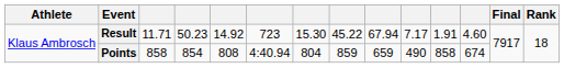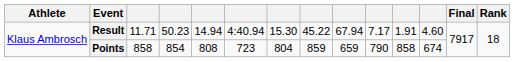Result | column 5: 14.92 -> 14.94
Result | column 6: 723 -> 4:40.94
Points | column 6: 4:40.94 -> 723
Points | column 10: 490 -> 790
